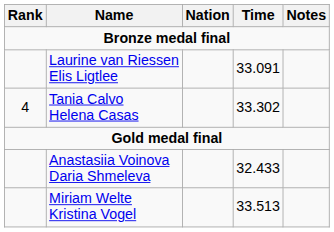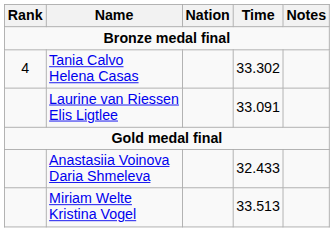rows swapped: Laurine van Riessen Elis Ligtlee <-> Tania Calvo Helena Casas
